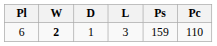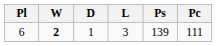6 | Ps: 159 -> 139
6 | Pc: 110 -> 111
